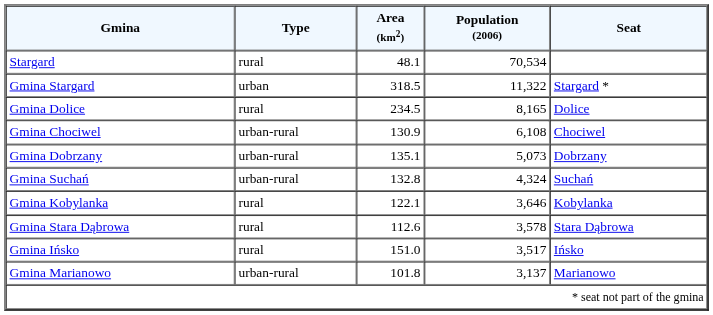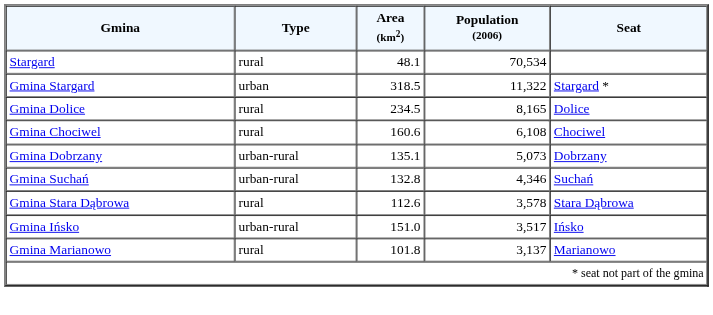Gmina Chociwel | Type: urban-rural -> rural
Gmina Chociwel | Area (km2): 130.9 -> 160.6
Gmina Suchań | Population (2006): 4,324 -> 4,346
- row: Gmina Kobylanka | rural | 122.1 | 3,646 | Kobylanka
Gmina Ińsko | Type: rural -> urban-rural
Gmina Marianowo | Type: urban-rural -> rural
